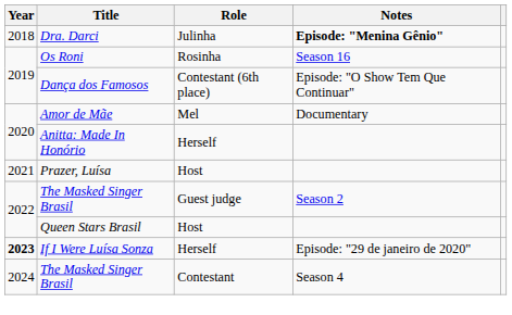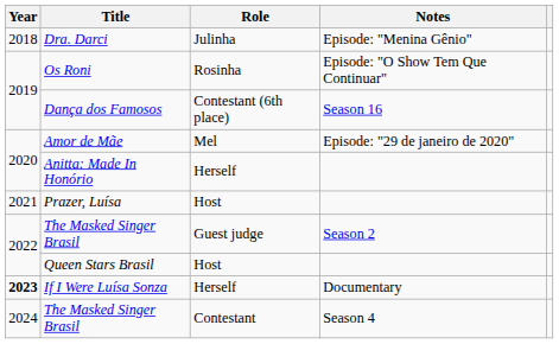Dra. Darci | Notes: bold -> normal
Os Roni | Notes: Season 16 -> Episode: "O Show Tem Que Continuar"
Dança dos Famosos | Notes: Episode: "O Show Tem Que Continuar" -> Season 16
Amor de Mãe | Notes: Documentary -> Episode: "29 de janeiro de 2020"
If I Were Luísa Sonza | Notes: Episode: "29 de janeiro de 2020" -> Documentary
